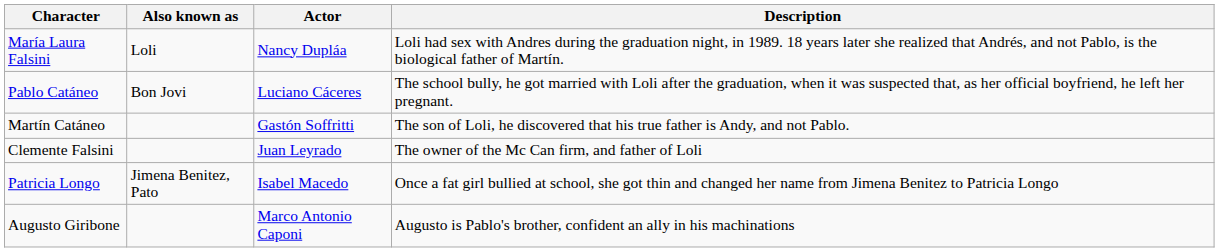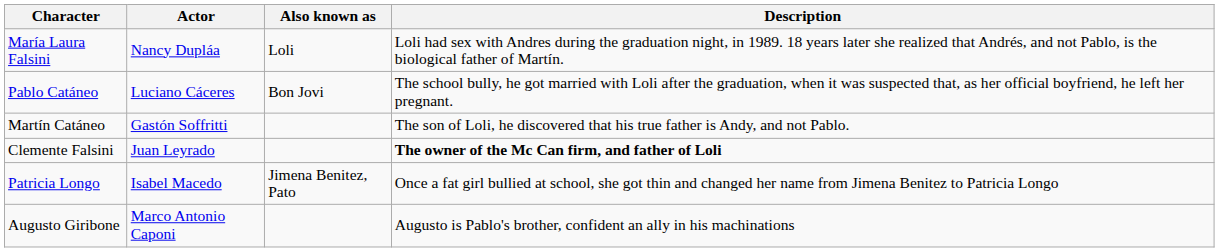columns swapped: Actor <-> Also known as
Clemente Falsini | Description: normal -> bold
